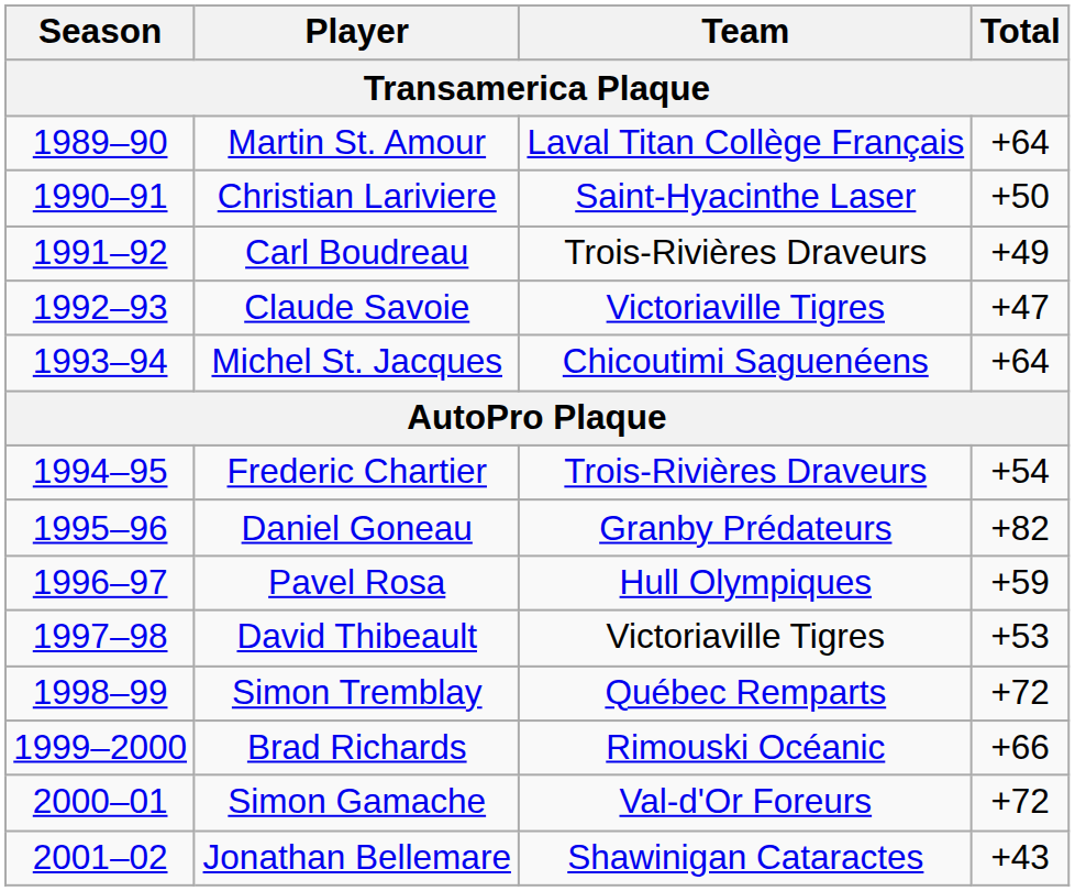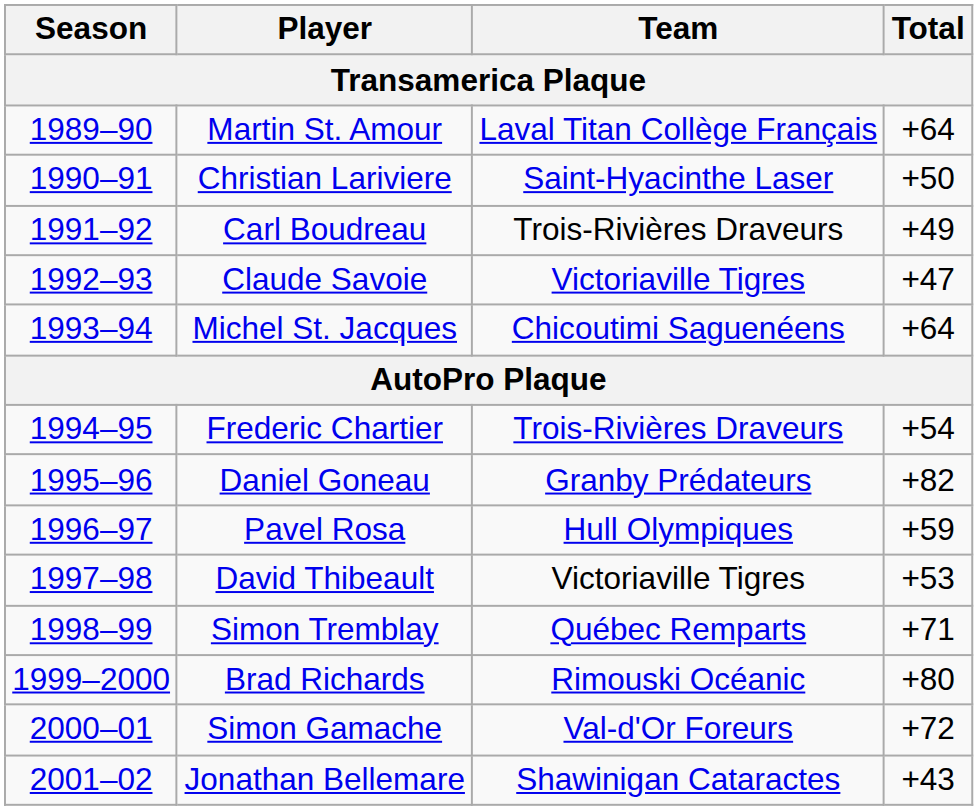Simon Tremblay | Total: +72 -> +71
Brad Richards | Total: +66 -> +80
